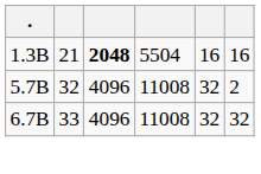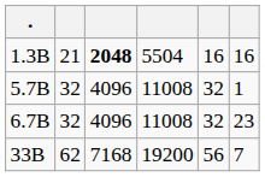5.7B | column 6: 2 -> 1
6.7B | column 2: 33 -> 32
6.7B | column 6: 32 -> 23
+ row: 33B | 62 | 7168 | 19200 | 56 | 7
